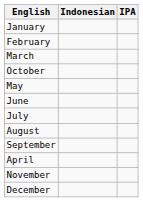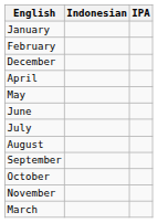rows swapped: March <-> December
rows swapped: April <-> October
